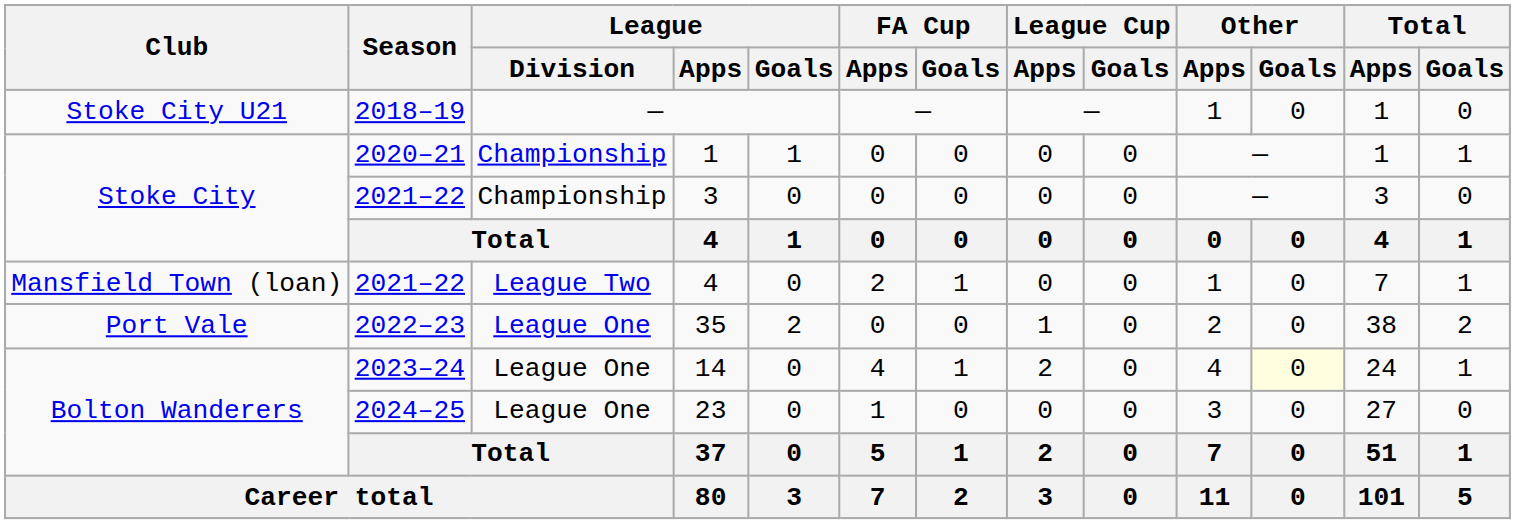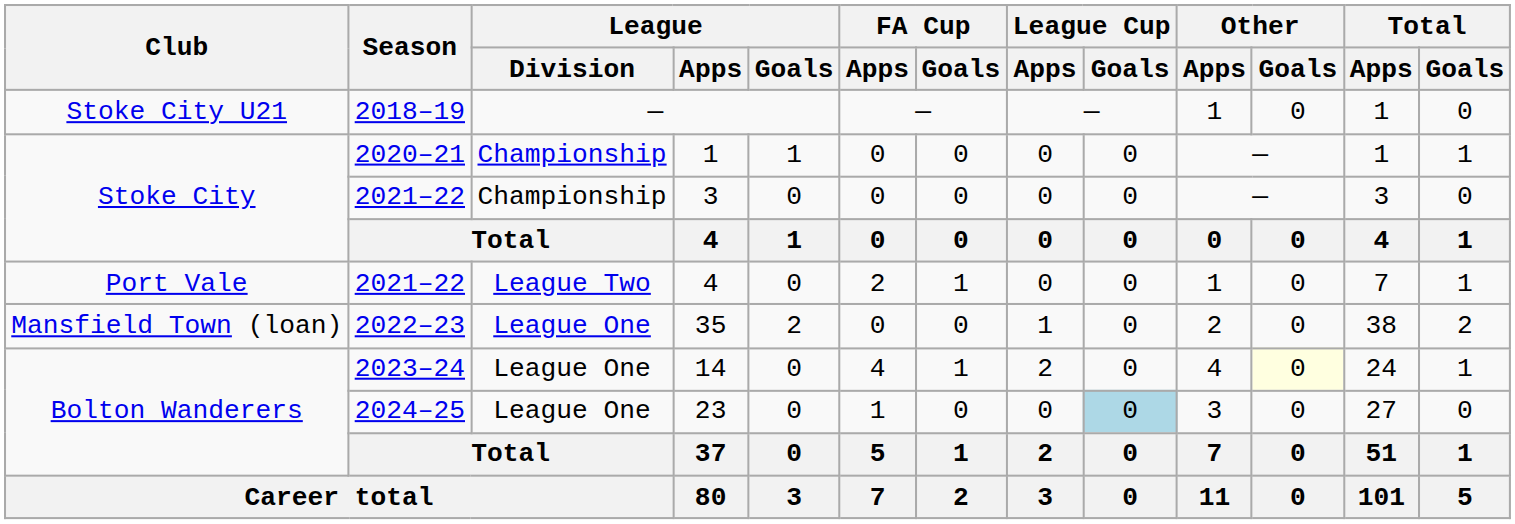2021–22 / 4 | Club: Mansfield Town (loan) -> Port Vale
35 | Club: Port Vale -> Mansfield Town (loan)
23 | League Cup / Goals: no background -> lightblue background
